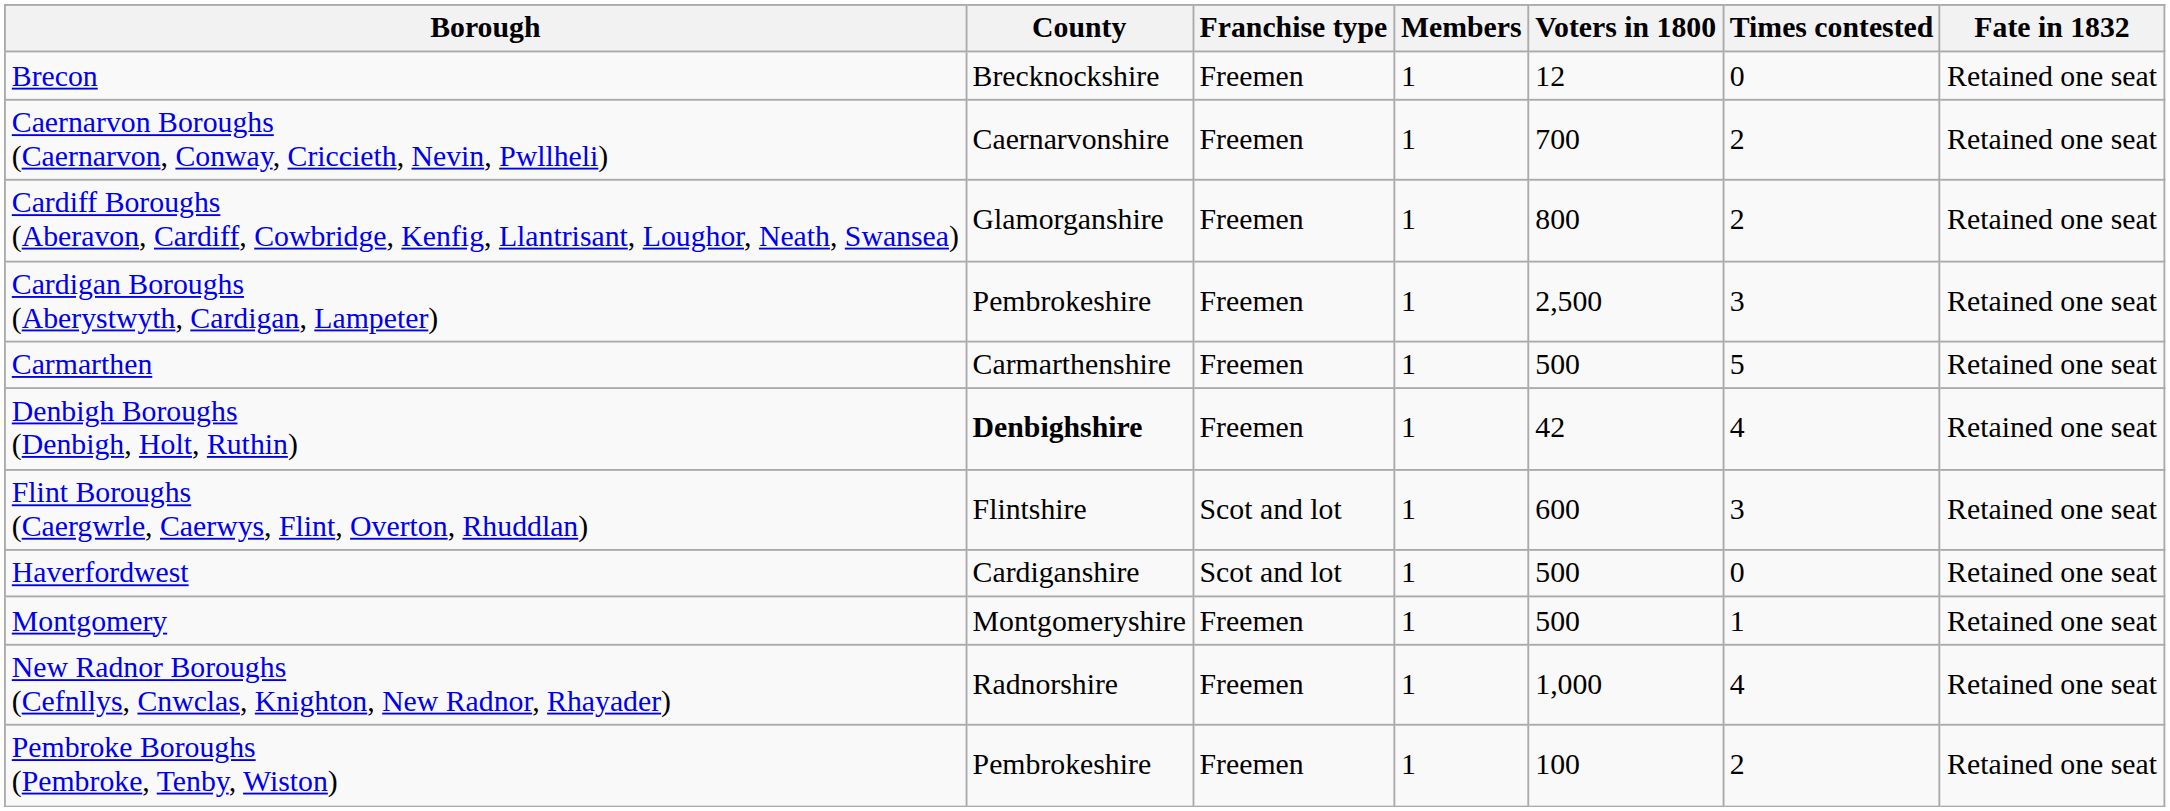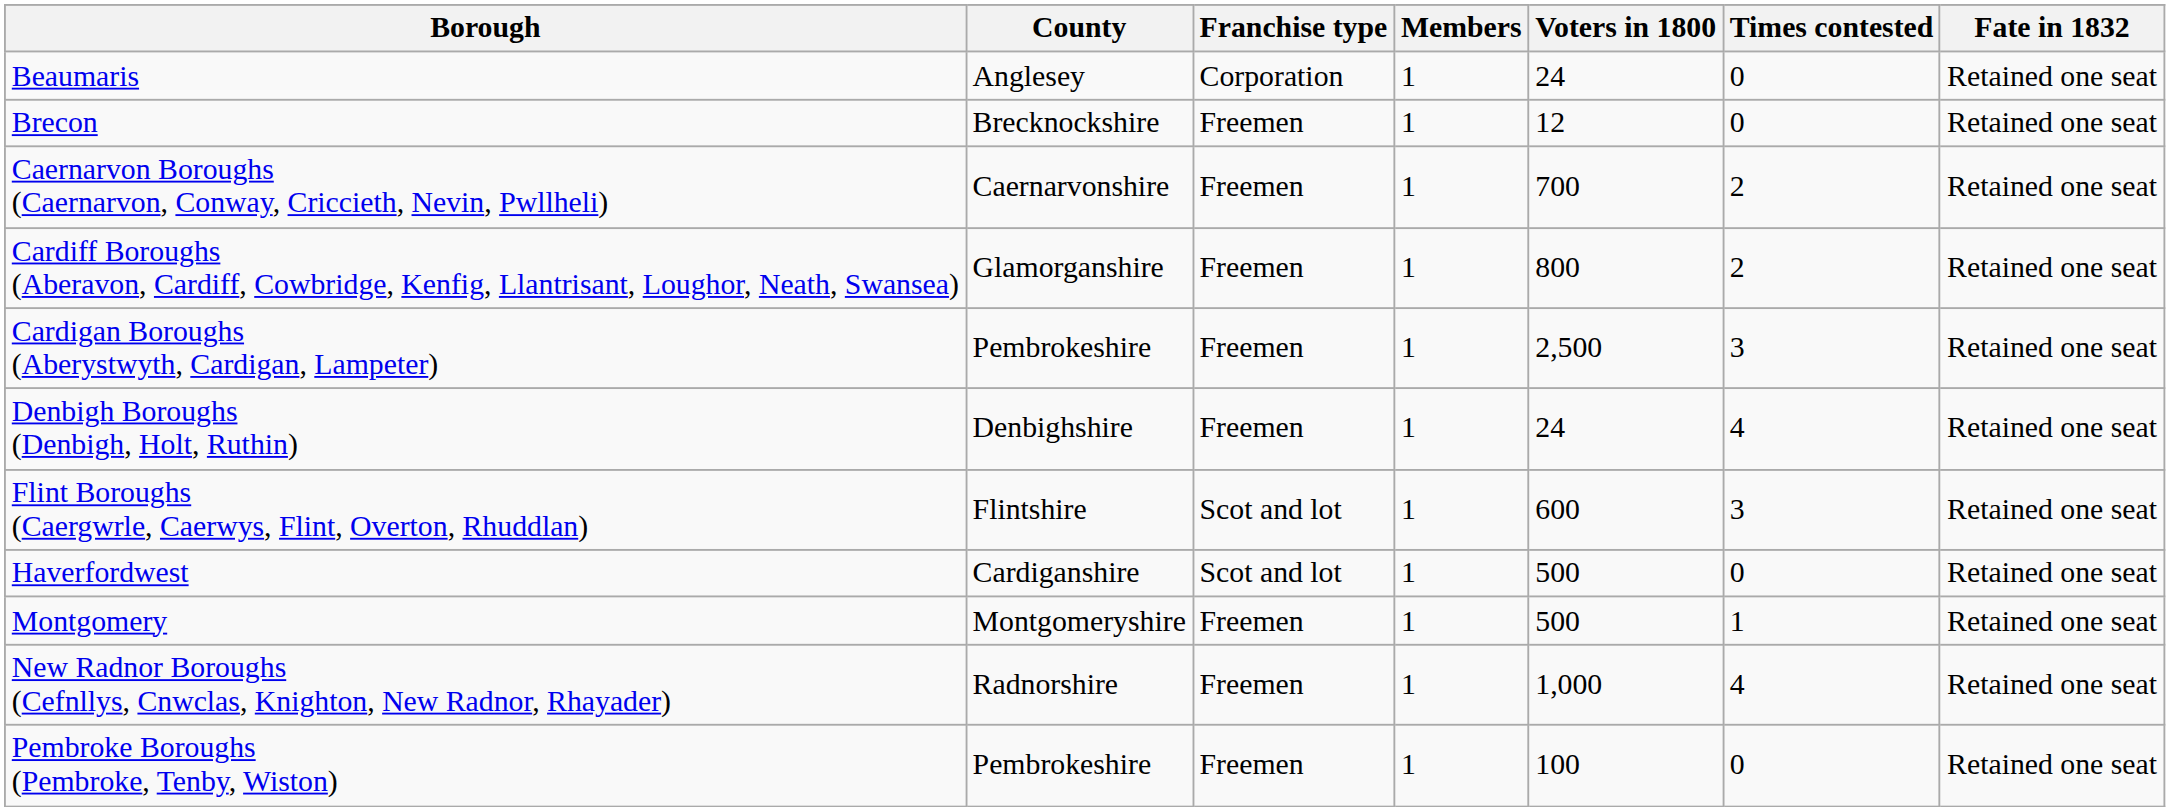+ row: Beaumaris | Anglesey | Corporation | 1 | 24 | 0 | Retained one seat
- row: Carmarthen | Carmarthenshire | Freemen | 1 | 500 | 5 | Retained one seat
Denbigh Boroughs (Denbigh, Holt, Ruthin) | County: bold -> normal
Denbigh Boroughs (Denbigh, Holt, Ruthin) | Voters in 1800: 42 -> 24
Pembroke Boroughs (Pembroke, Tenby, Wiston) | Times contested: 2 -> 0
